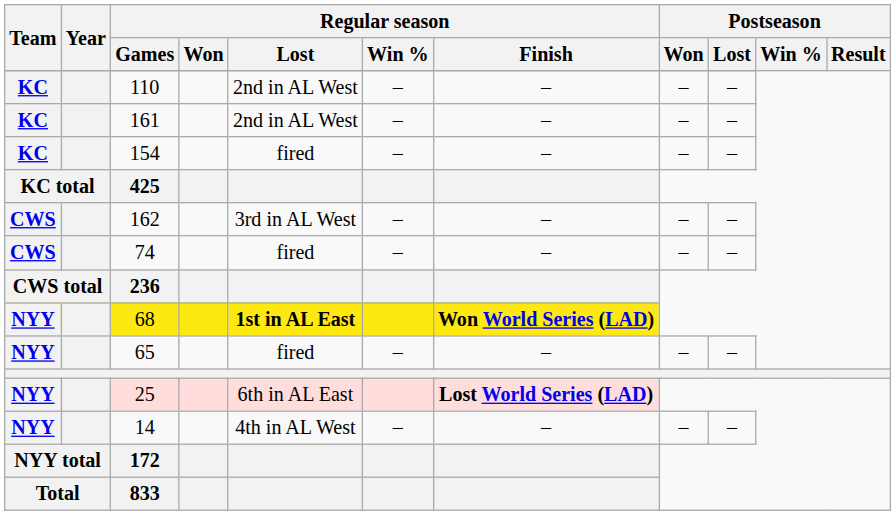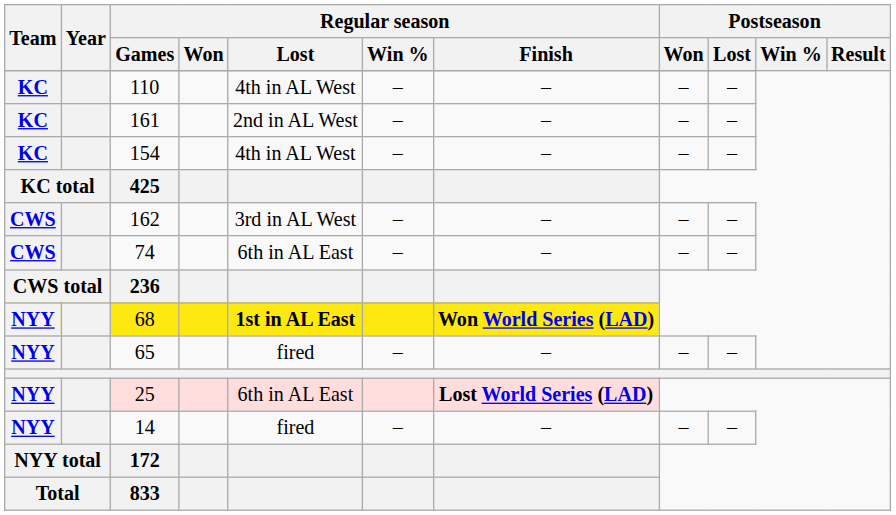110 | Regular season / Lost: 2nd in AL West -> 4th in AL West
154 | Regular season / Lost: fired -> 4th in AL West
74 | Regular season / Lost: fired -> 6th in AL East
14 | Regular season / Lost: 4th in AL West -> fired
